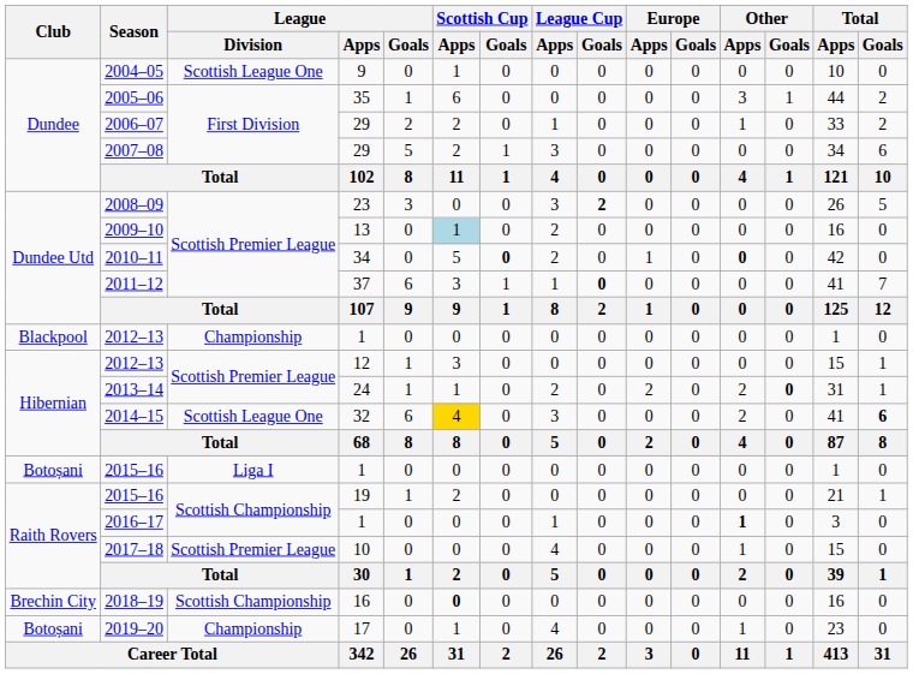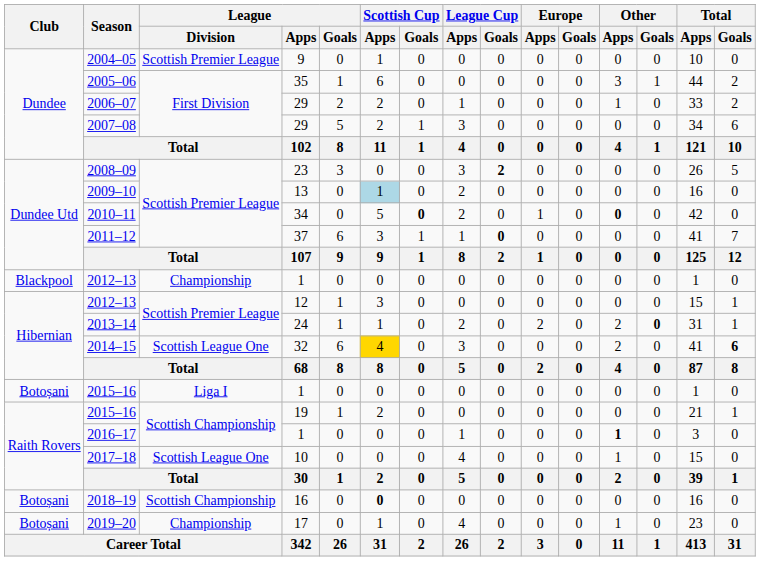2004–05 | League / Division: Scottish League One -> Scottish Premier League
2017–18 | League / Division: Scottish Premier League -> Scottish League One
2018–19 | Club: Brechin City -> Botoșani
